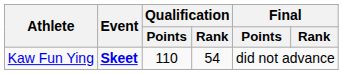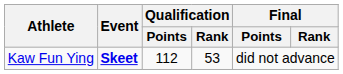Kaw Fun Ying | Qualification / Points: 110 -> 112
Kaw Fun Ying | Qualification / Rank: 54 -> 53
